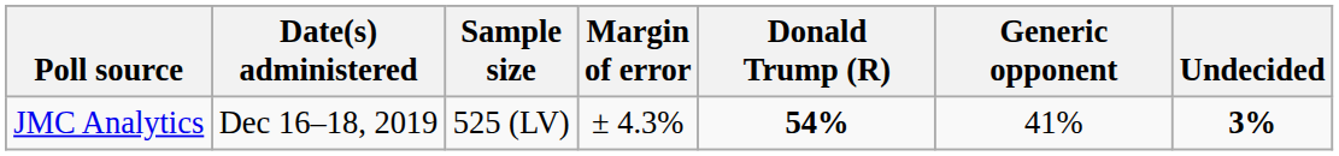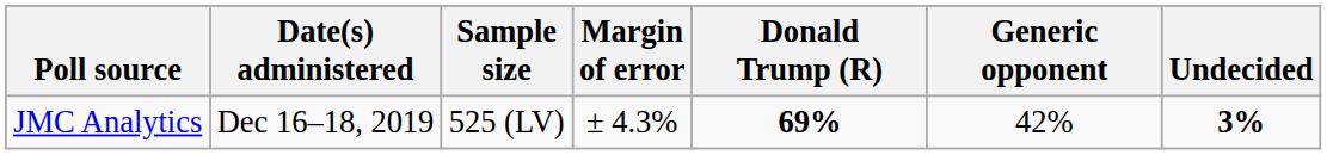JMC Analytics | Donald Trump (R): 54% -> 69%
JMC Analytics | Generic opponent: 41% -> 42%
